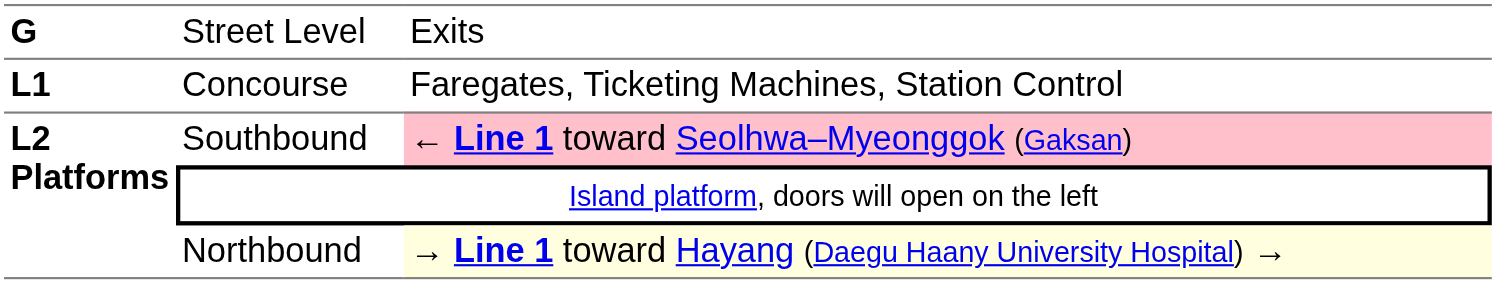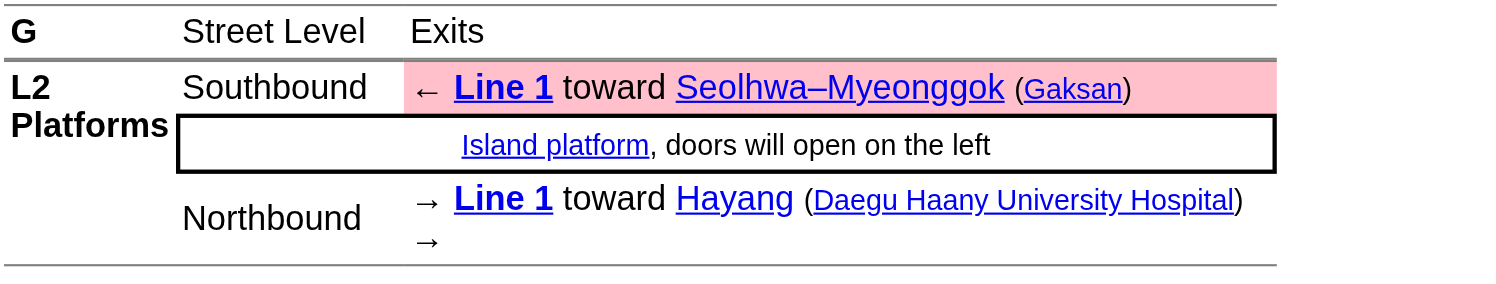- row: L1 | Concourse | Faregates, Ticketing Machines, Station Control
Northbound | column 3: lightyellow background -> no background
